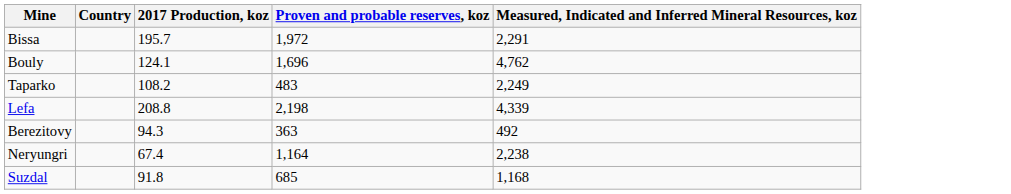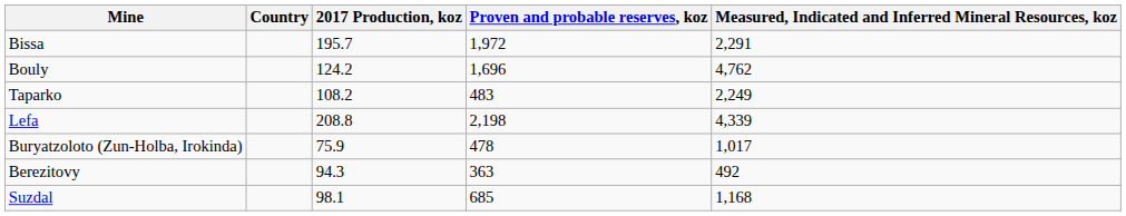Bouly | 2017 Production, koz: 124.1 -> 124.2
+ row: Buryatzoloto (Zun-Holba, Irokinda) | 75.9 | 478 | 1,017
- row: Neryungri | 67.4 | 1,164 | 2,238
Suzdal | 2017 Production, koz: 91.8 -> 98.1
